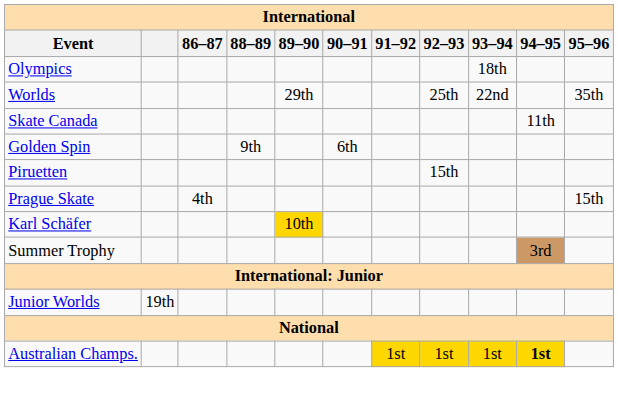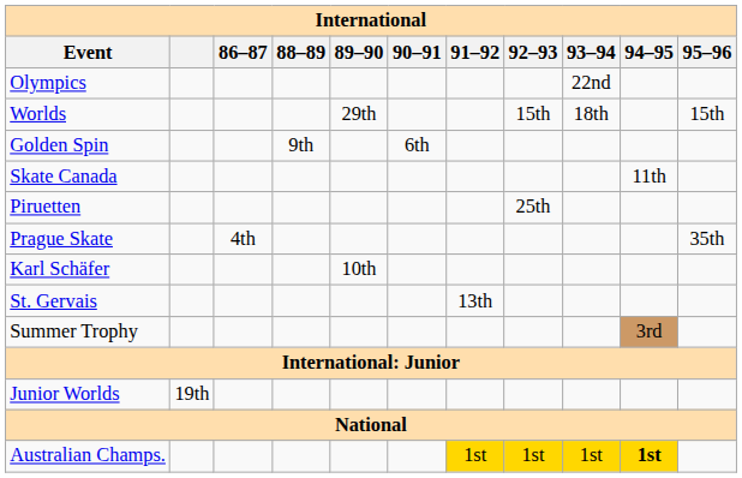Olympics | 93–94: 18th -> 22nd
Worlds | 92–93: 25th -> 15th
Worlds | 93–94: 22nd -> 18th
Worlds | 95–96: 35th -> 15th
rows swapped: Skate Canada <-> Golden Spin
Piruetten | 92–93: 15th -> 25th
Prague Skate | 95–96: 15th -> 35th
Karl Schäfer | 89–90: gold background -> no background
+ row: St. Gervais | 13th
